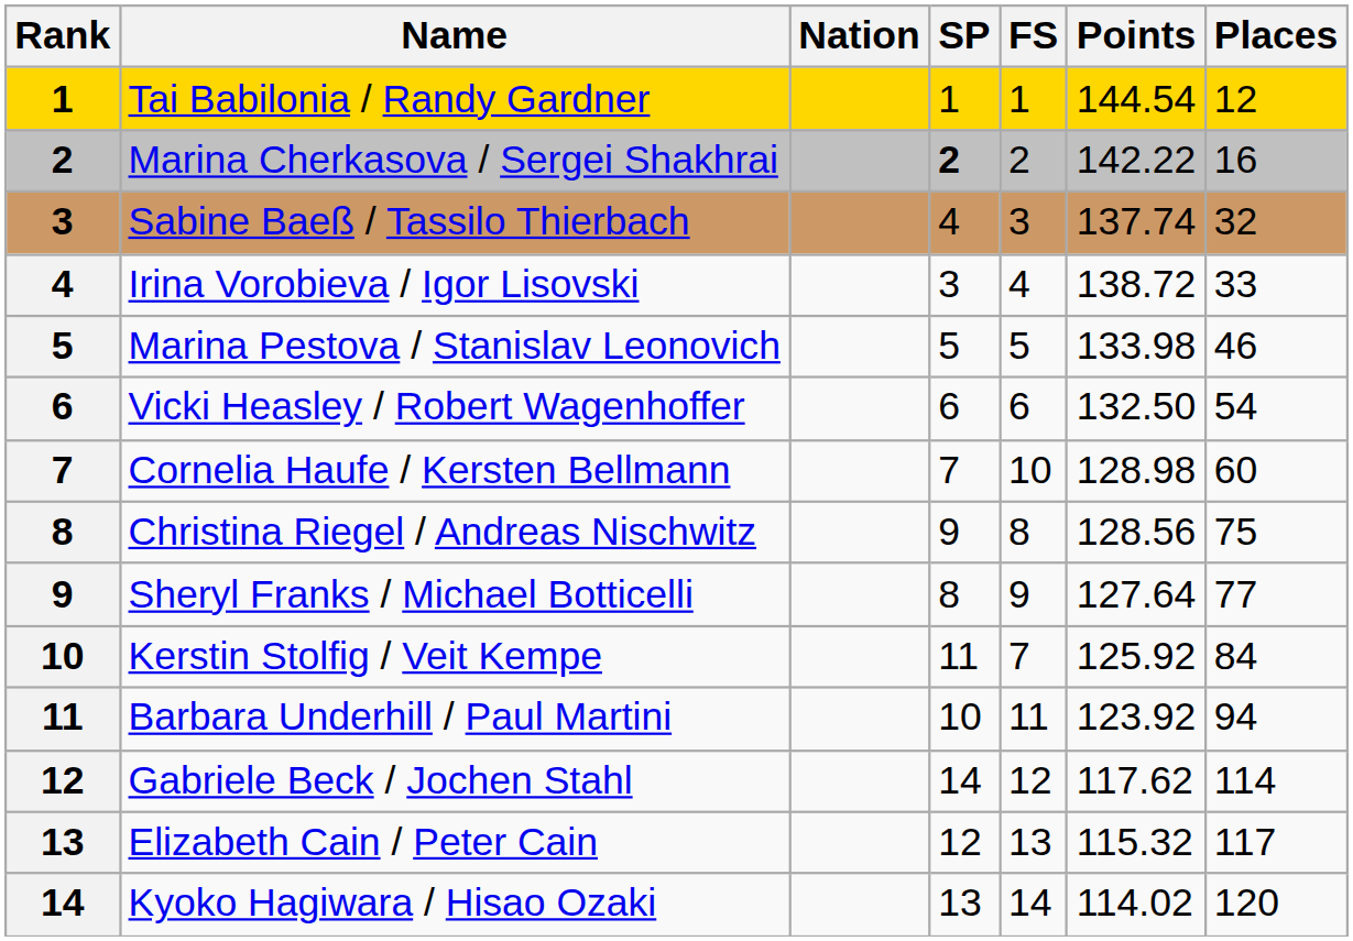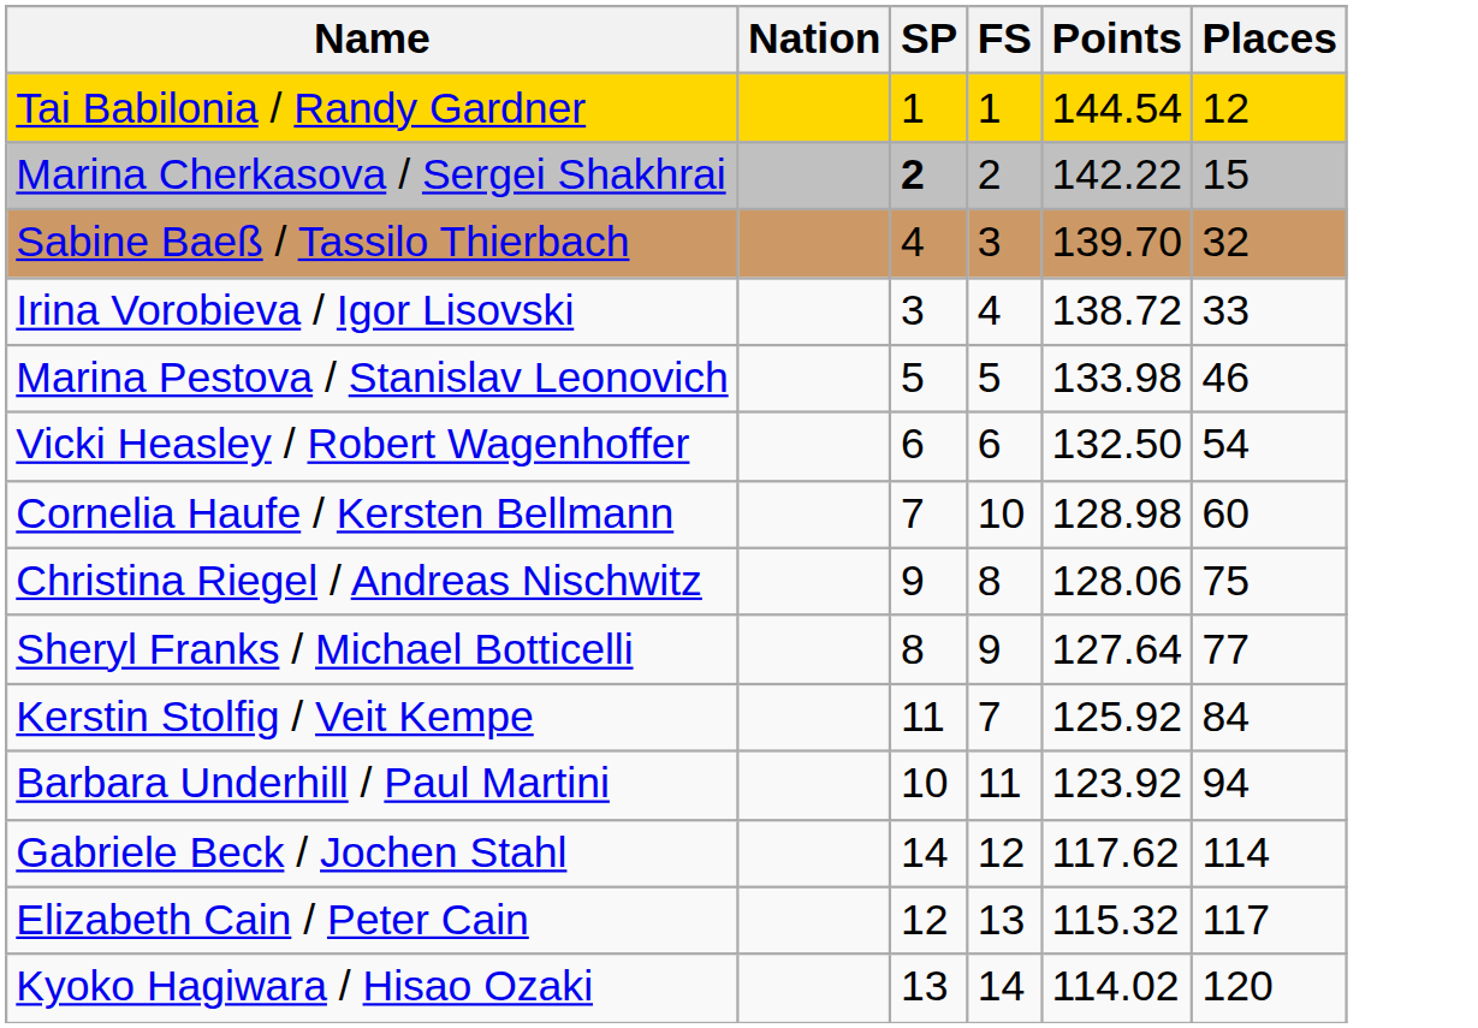- column: Rank | 1 | 2 | 3 | 4 | 5 | 6 | 7 | 8 | 9 | 10 | 11 | 12 | 13 | 14
Marina Cherkasova / Sergei Shakhrai | Places: 16 -> 15
Sabine Baeß / Tassilo Thierbach | Points: 137.74 -> 139.70
Christina Riegel / Andreas Nischwitz | Points: 128.56 -> 128.06
